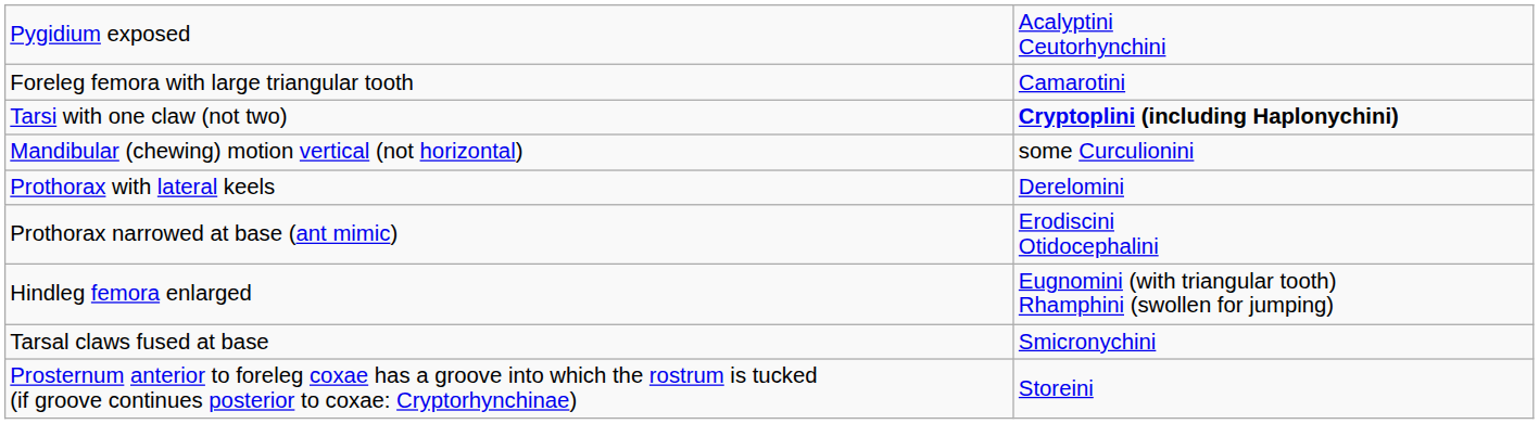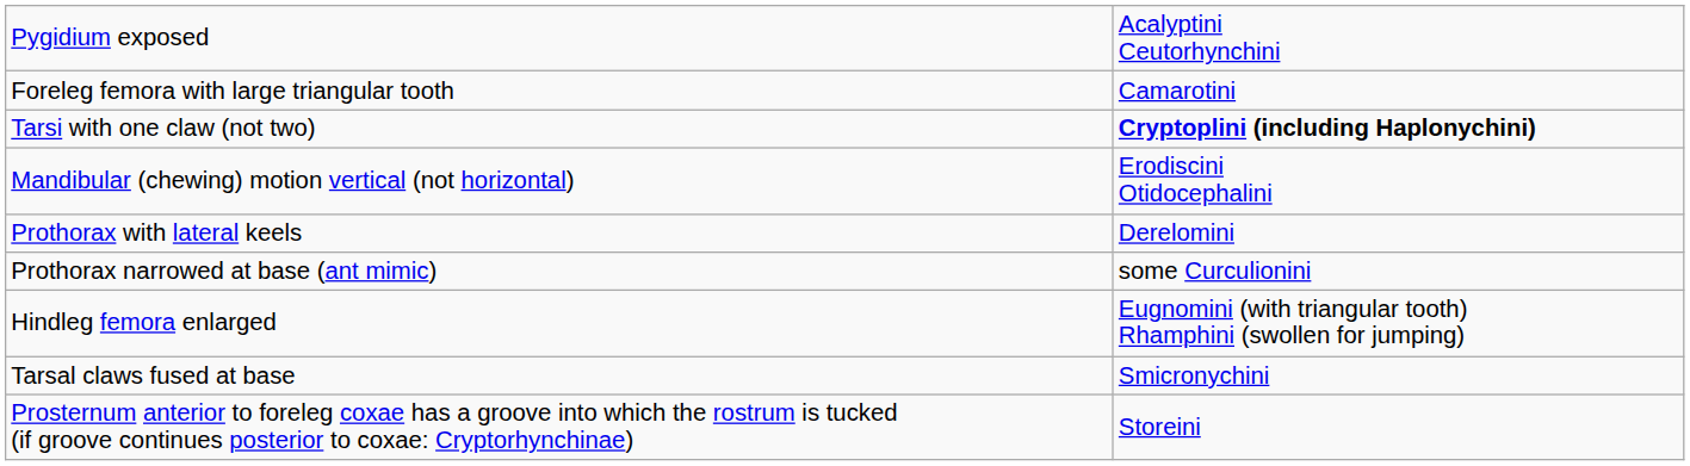Mandibular (chewing) motion vertical (not horizontal) | column 2: some Curculionini -> Erodiscini Otidocephalini
Prothorax narrowed at base (ant mimic) | column 2: Erodiscini Otidocephalini -> some Curculionini
